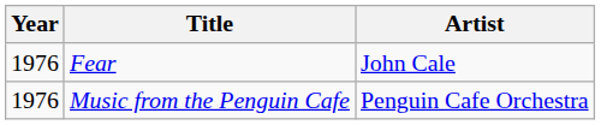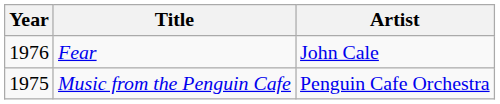Music from the Penguin Cafe | Year: 1976 -> 1975
